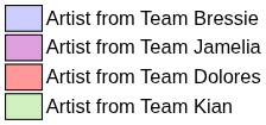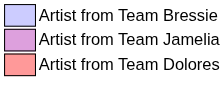- row: Artist from Team Kian
